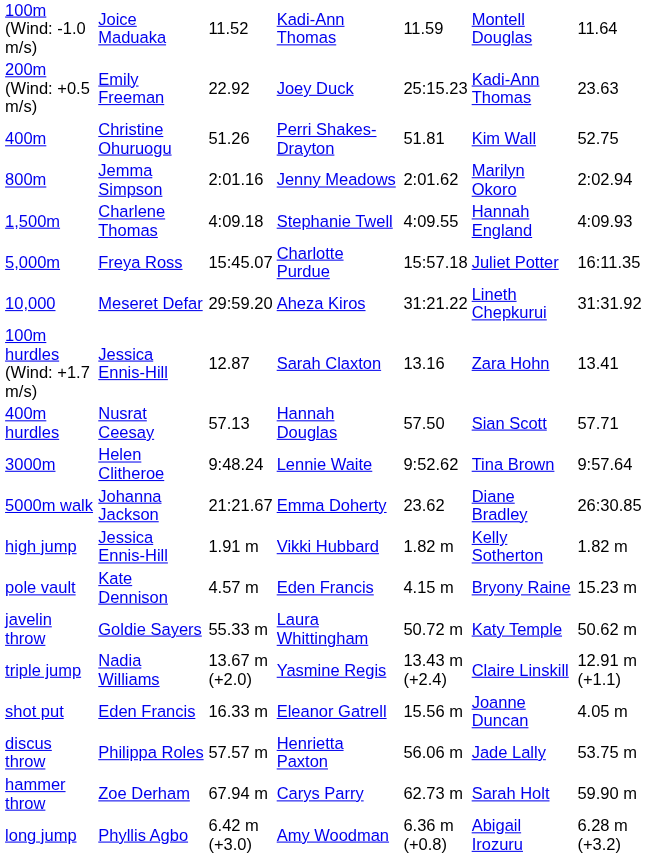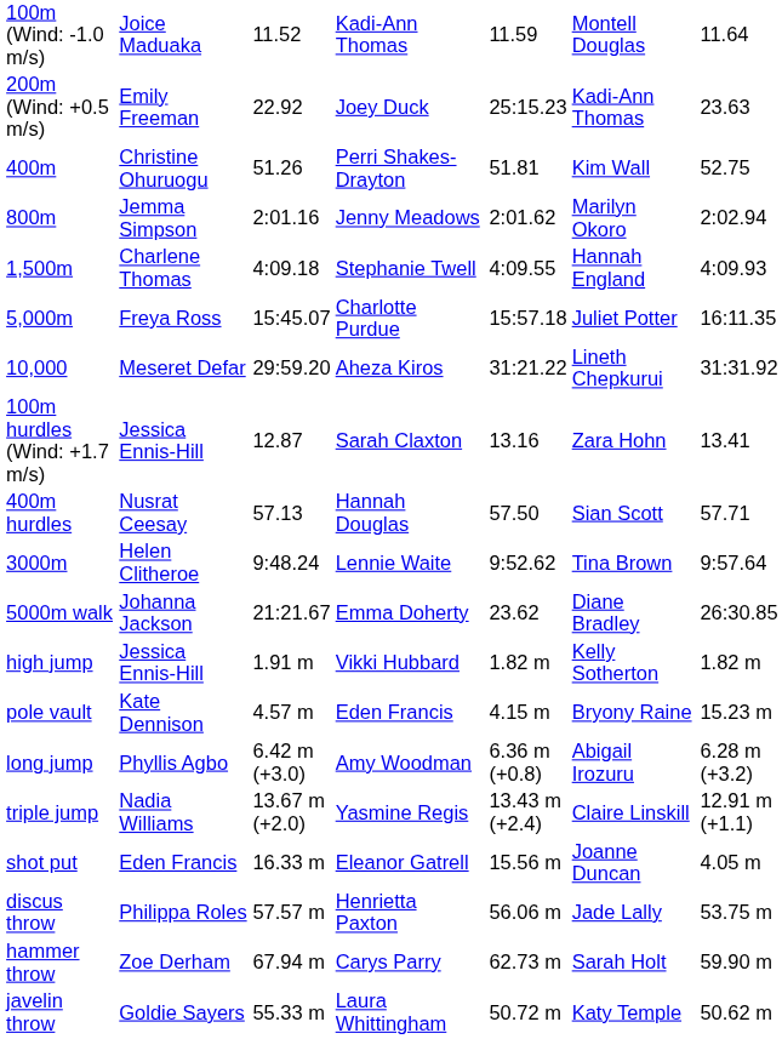rows swapped: long jump <-> javelin throw
